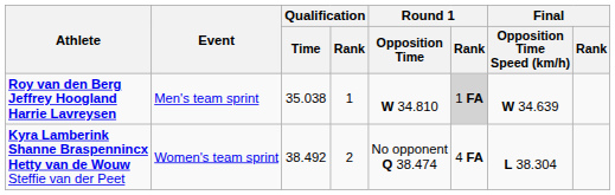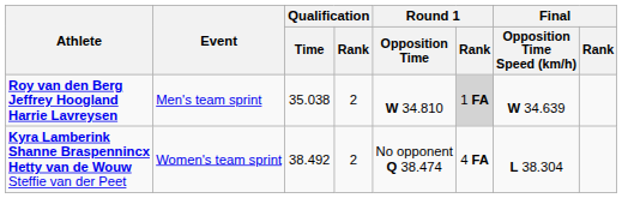Roy van den Berg Jeffrey Hoogland Harrie Lavreysen | Qualification / Rank: 1 -> 2
